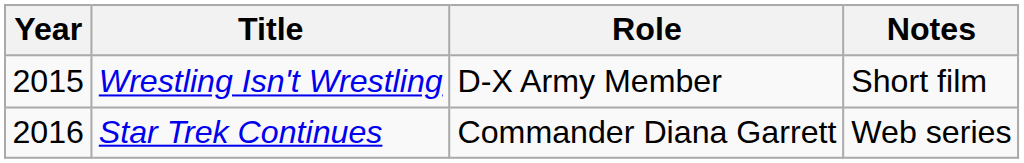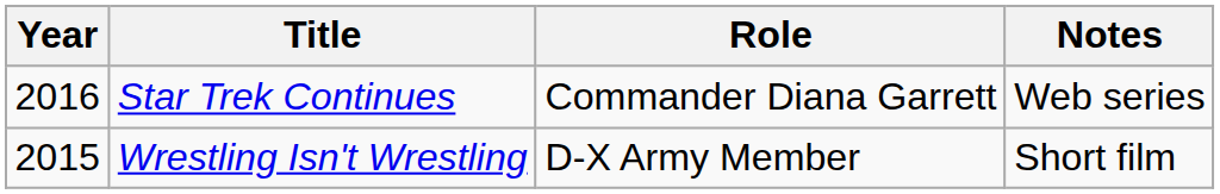rows swapped: Wrestling Isn't Wrestling <-> Star Trek Continues
